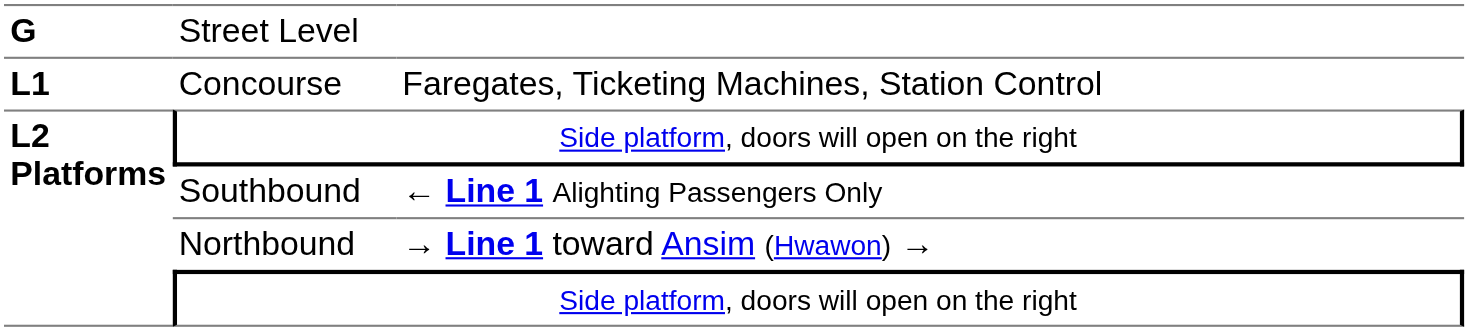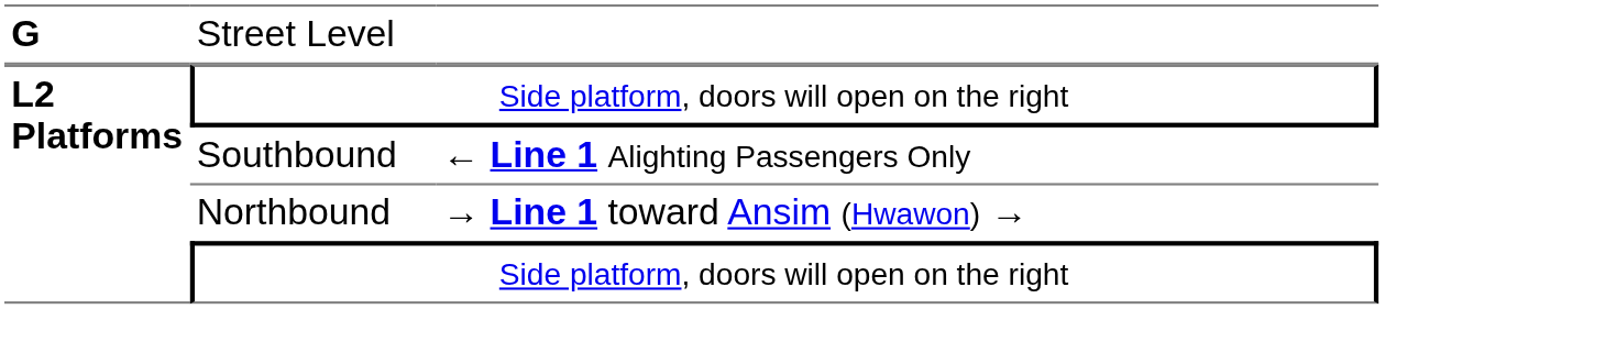- row: L1 | Concourse | Faregates, Ticketing Machines, Station Control
